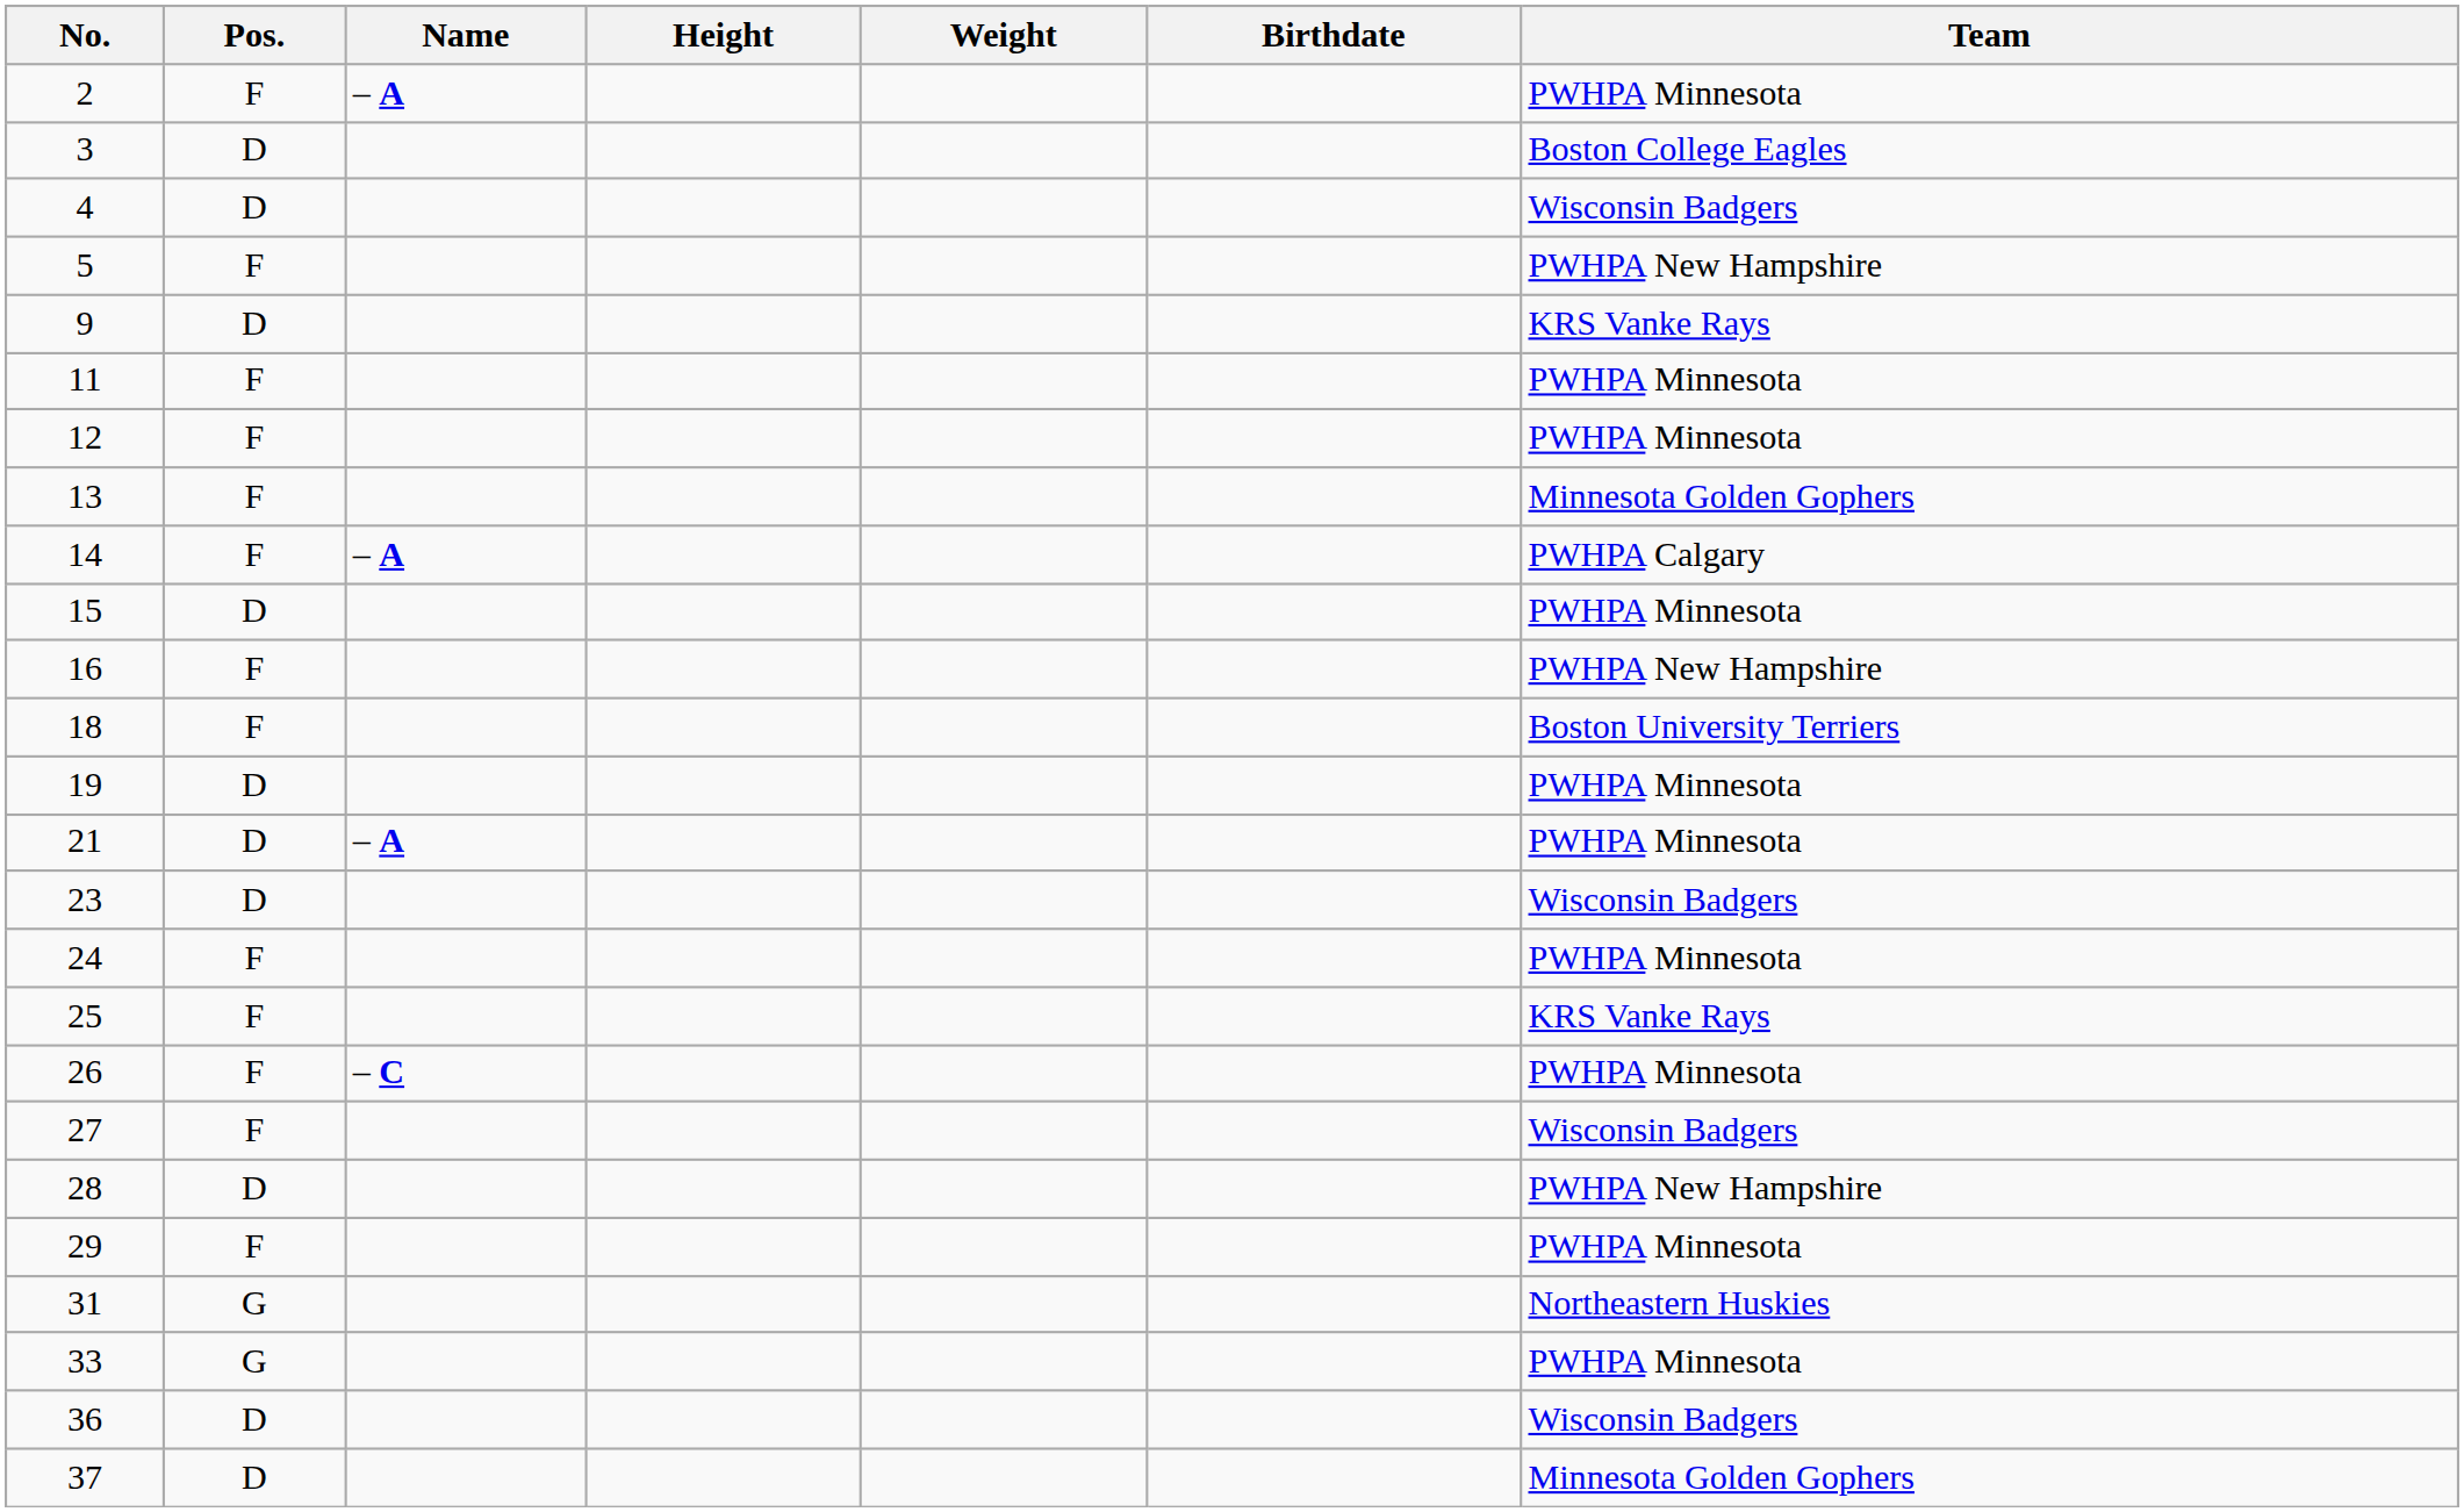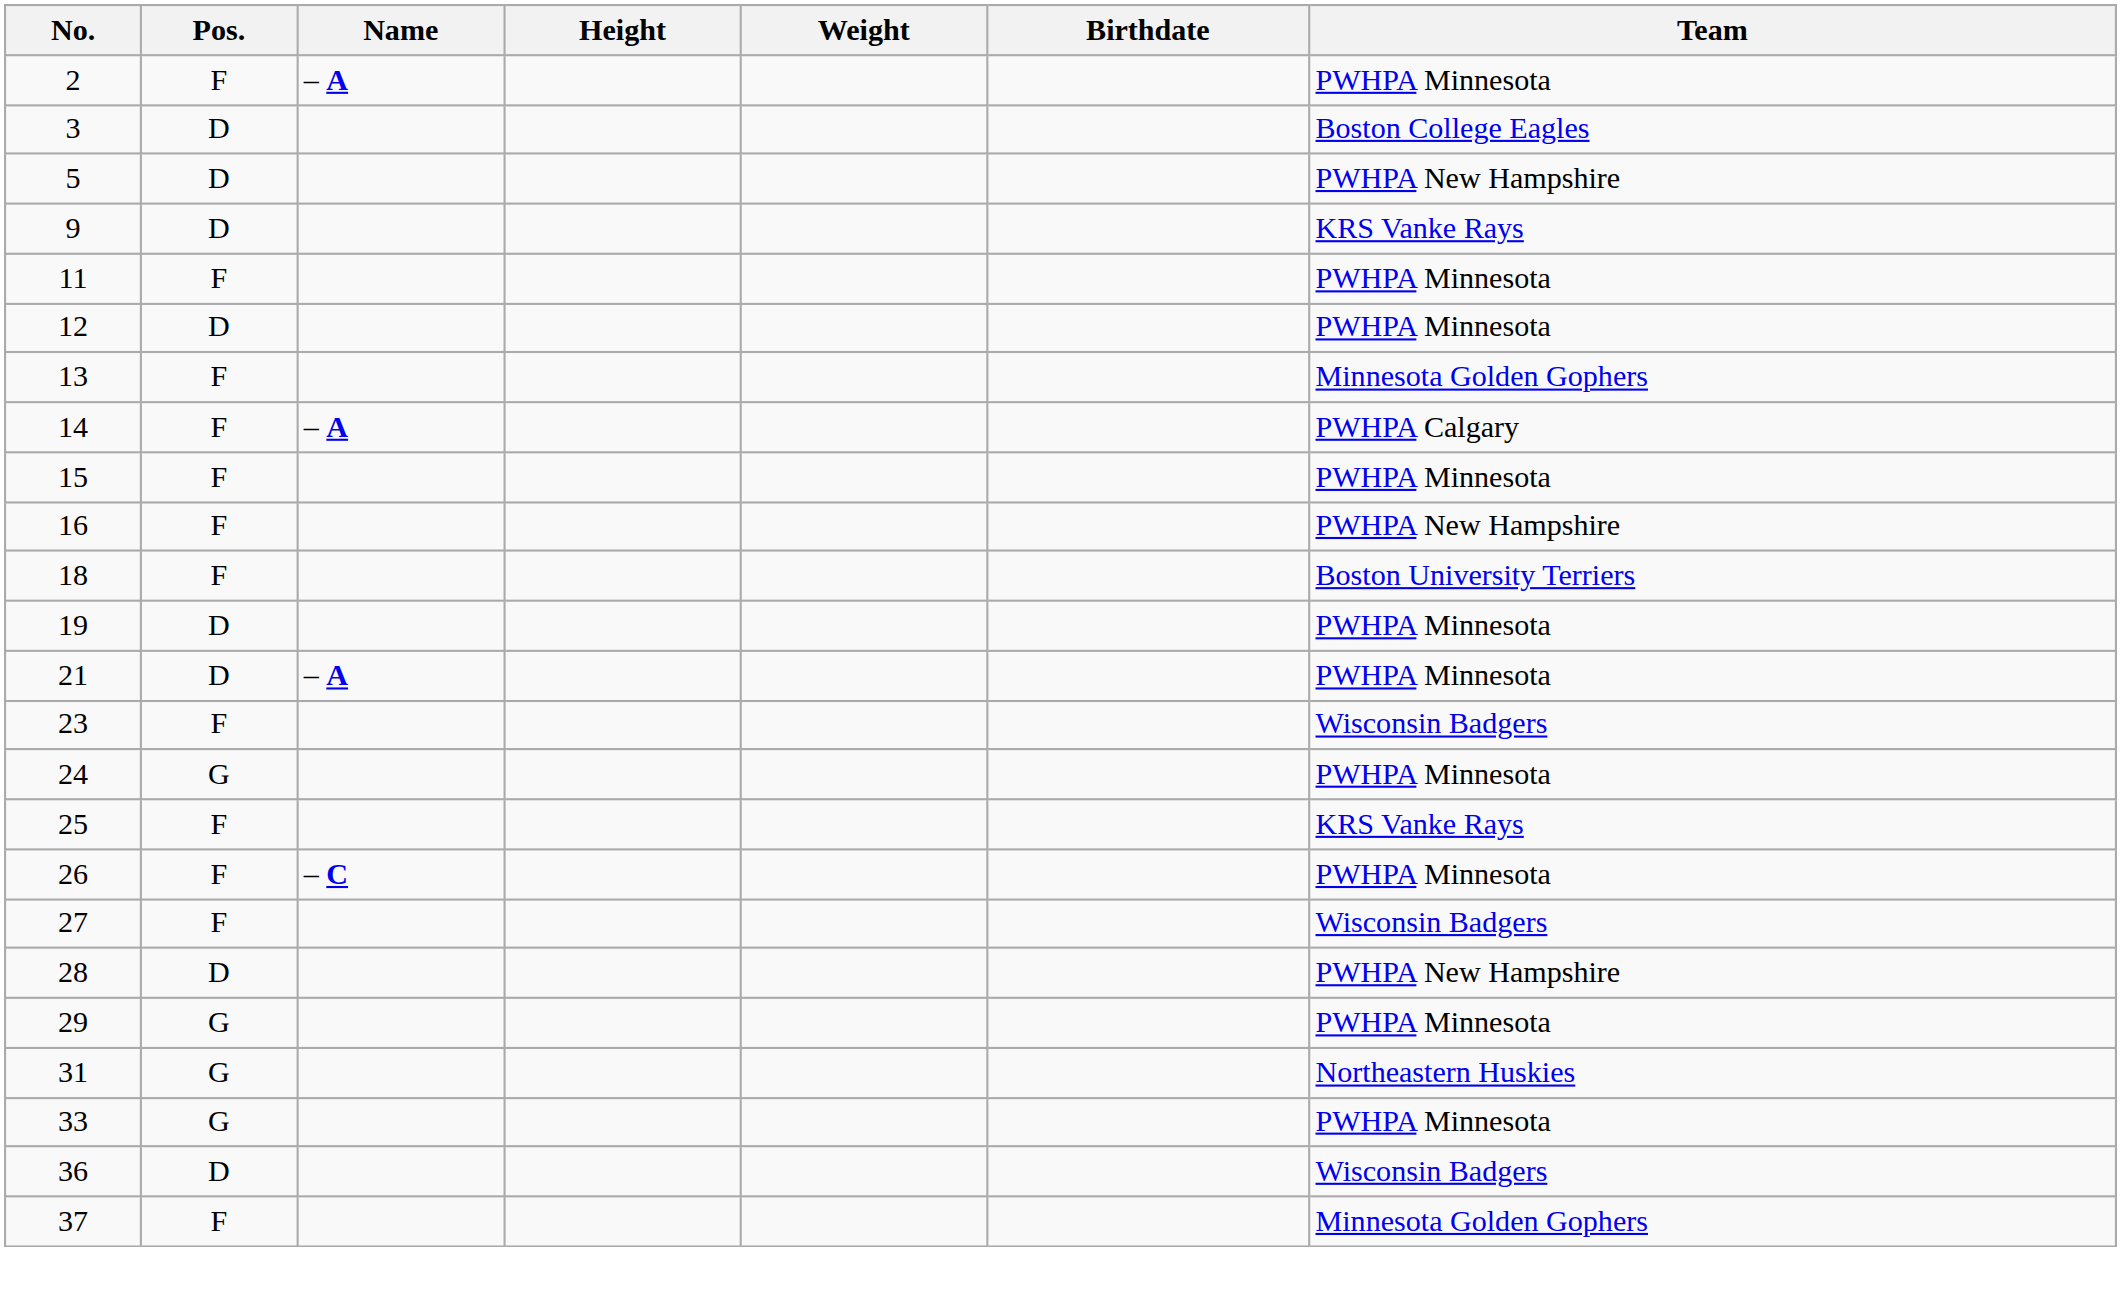- row: 4 | D | Wisconsin Badgers
5 | Pos.: F -> D
12 | Pos.: F -> D
15 | Pos.: D -> F
23 | Pos.: D -> F
24 | Pos.: F -> G
29 | Pos.: F -> G
37 | Pos.: D -> F
